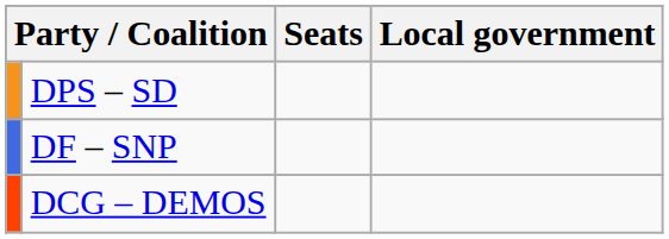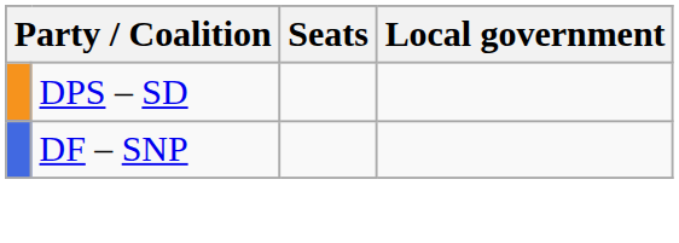- row: DCG – DEMOS
